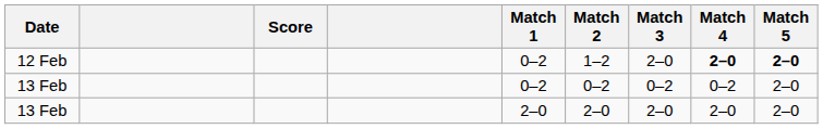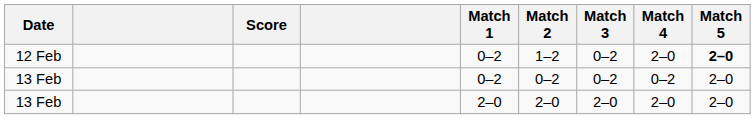12 Feb | Match 3: 2–0 -> 0–2
12 Feb | Match 4: bold -> normal
